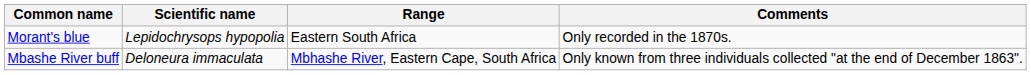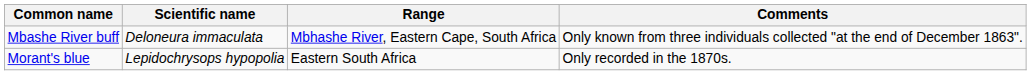rows swapped: Mbashe River buff <-> Morant's blue
